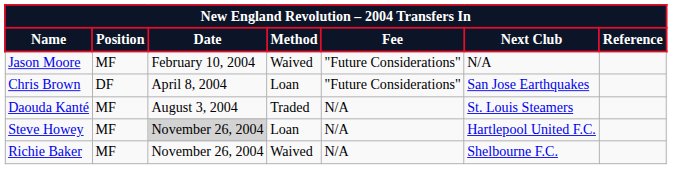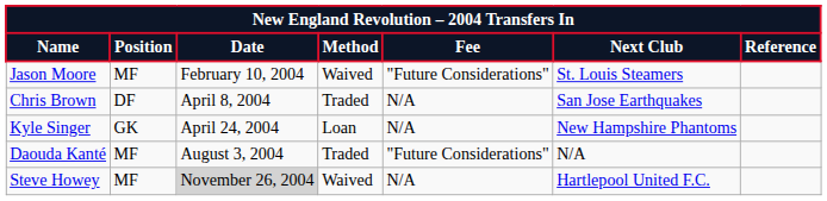Jason Moore | Next Club: N/A -> St. Louis Steamers
Chris Brown | Method: Loan -> Traded
Chris Brown | Fee: "Future Considerations" -> N/A
+ row: Kyle Singer | GK | April 24, 2004 | Loan | N/A | New Hampshire Phantoms
Daouda Kanté | Fee: N/A -> "Future Considerations"
Daouda Kanté | Next Club: St. Louis Steamers -> N/A
Steve Howey | Method: Loan -> Waived
- row: Richie Baker | MF | November 26, 2004 | Waived | N/A | Shelbourne F.C.
